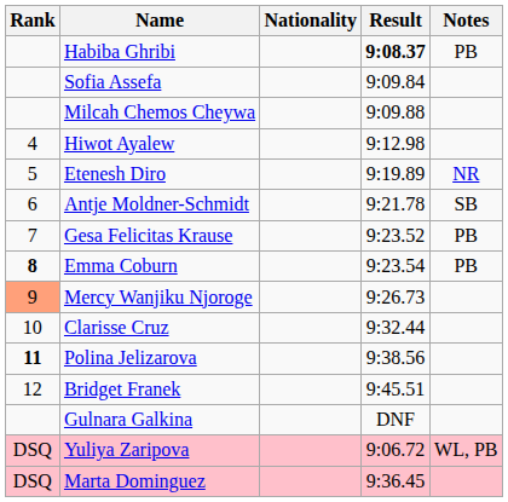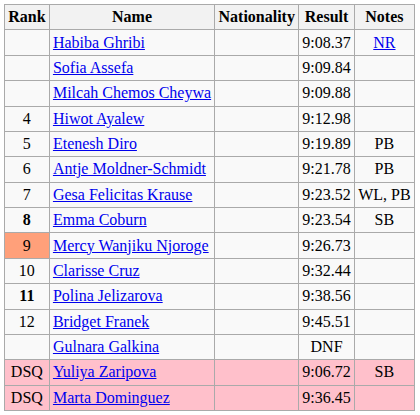Habiba Ghribi | Result: bold -> normal
Habiba Ghribi | Notes: PB -> NR
Etenesh Diro | Notes: NR -> PB
Antje Moldner-Schmidt | Notes: SB -> PB
Gesa Felicitas Krause | Notes: PB -> WL, PB
Emma Coburn | Notes: PB -> SB
Yuliya Zaripova | Notes: WL, PB -> SB
